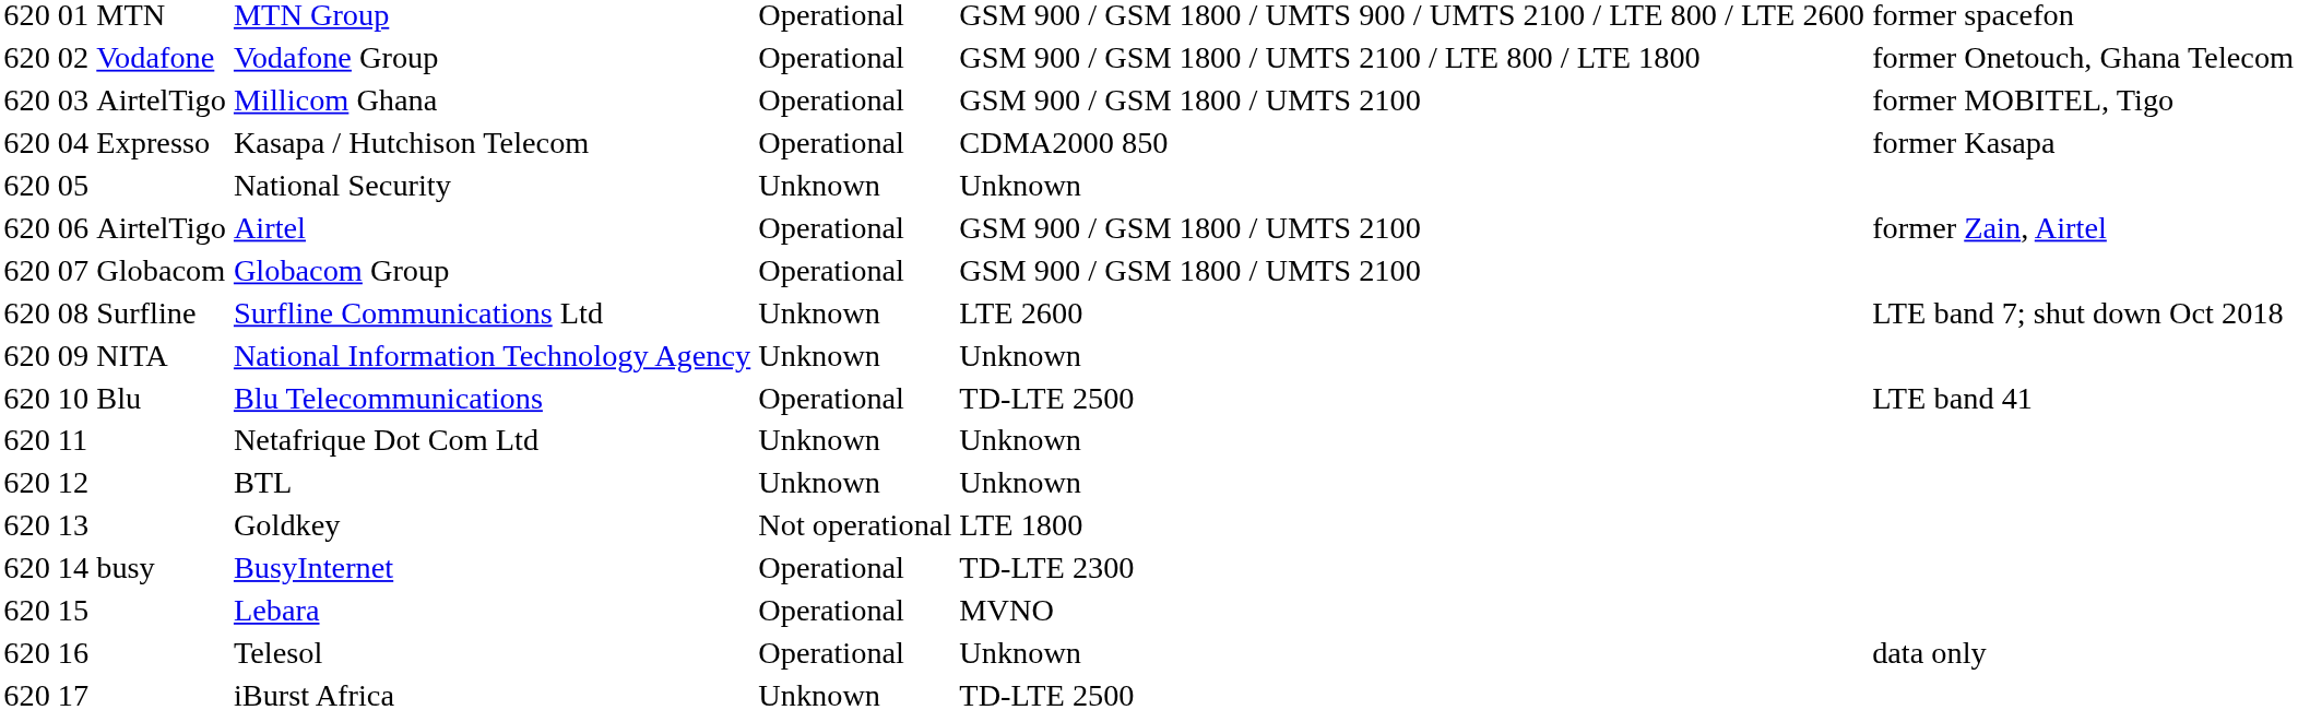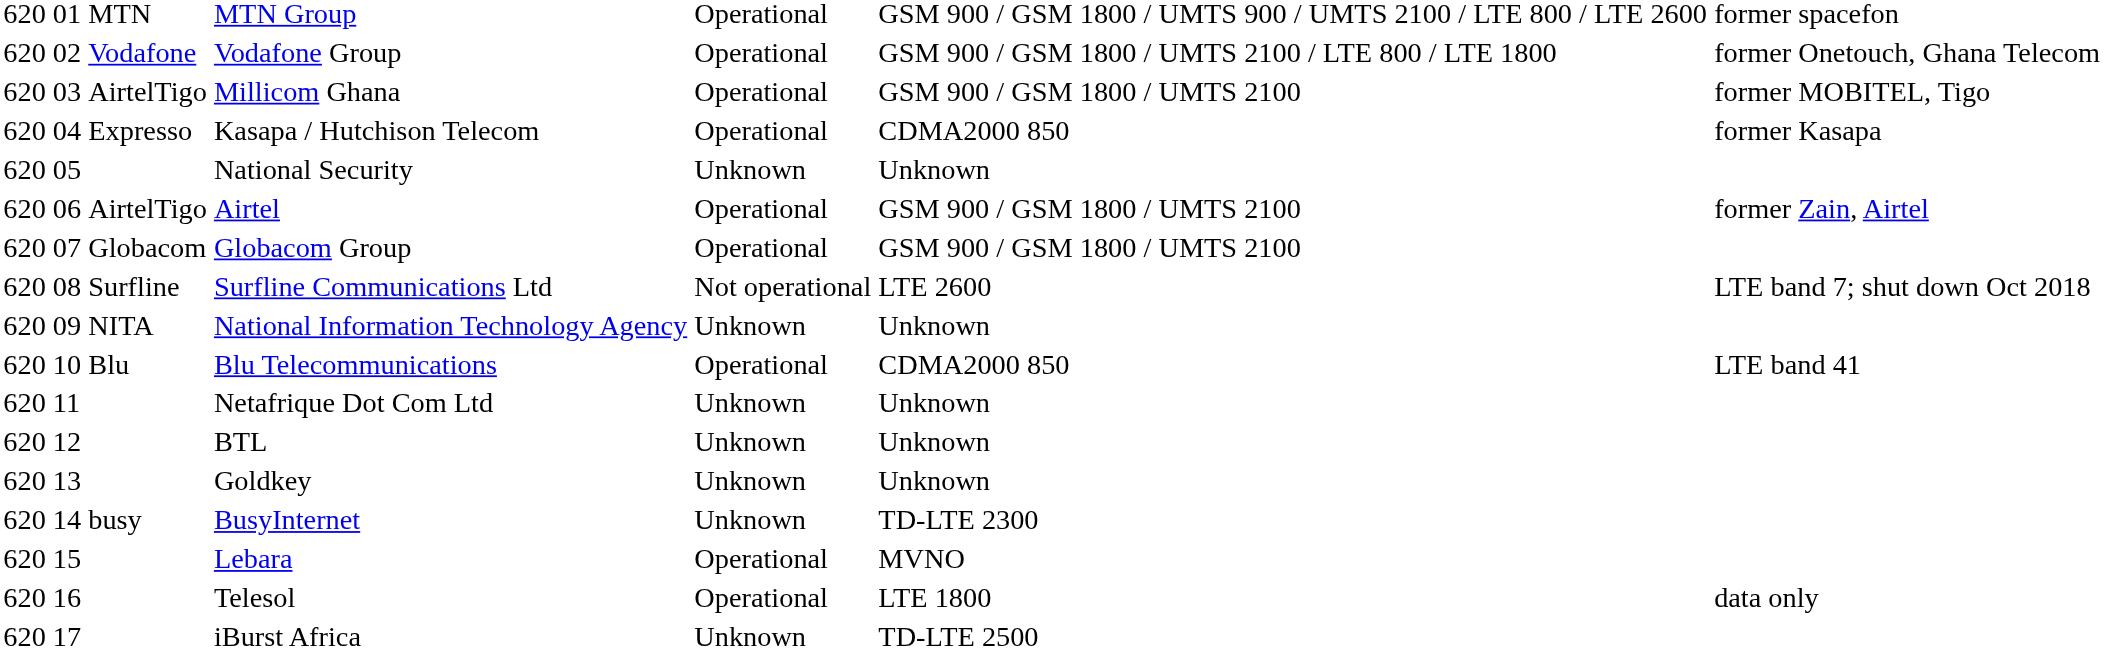Surfline Communications Ltd | column 5: Unknown -> Not operational
Blu Telecommunications | column 6: TD-LTE 2500 -> CDMA2000 850
Goldkey | column 5: Not operational -> Unknown
Goldkey | column 6: LTE 1800 -> Unknown
BusyInternet | column 5: Operational -> Unknown
Telesol | column 6: Unknown -> LTE 1800
